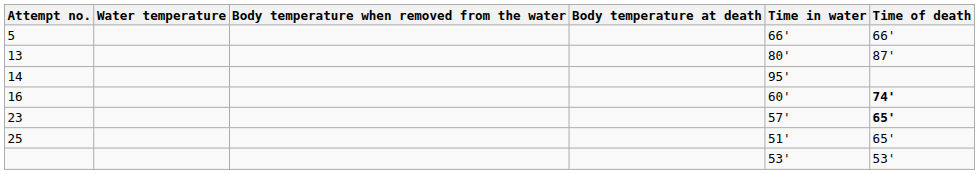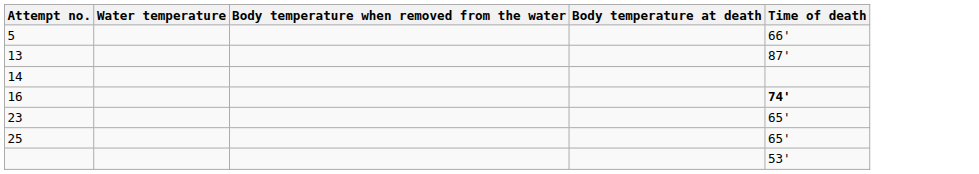- column: Time in water | 66' | 80' | 95' | 60' | 57' | 51' | 53'
23 | Time of death: bold -> normal
